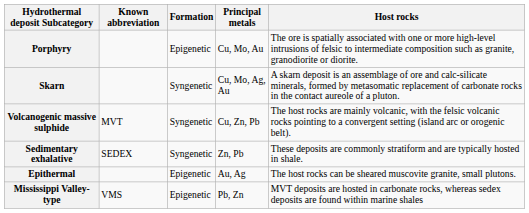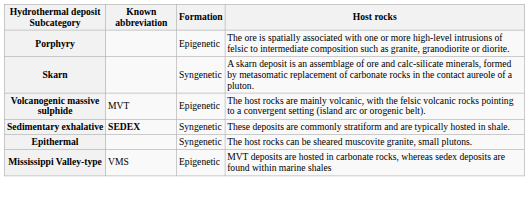- column: Principal metals | Cu, Mo, Au | Cu, Mo, Ag, Au | Cu, Zn, Pb | Zn, Pb | Au, Ag | Pb, Zn
Volcanogenic massive sulphide | Formation: Syngenetic -> Epigenetic
Sedimentary exhalative | Known abbreviation: normal -> bold
Epithermal | Formation: Epigenetic -> Syngenetic
